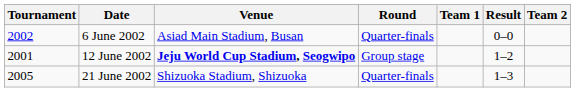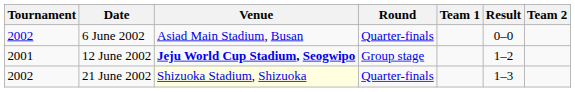21 June 2002 | Tournament: 2005 -> 2002
21 June 2002 | Venue: no background -> lightyellow background
